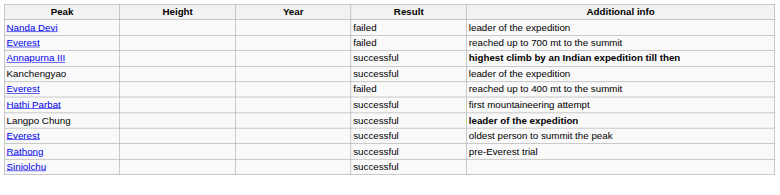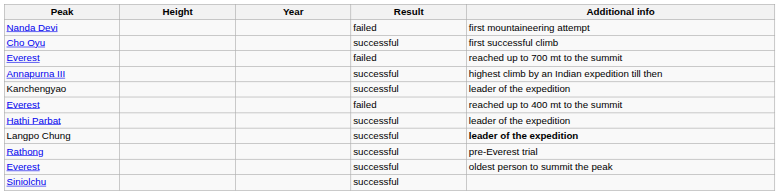Nanda Devi | Additional info: leader of the expedition -> first mountaineering attempt
+ row: Cho Oyu | successful | first successful climb
Annapurna III | Additional info: bold -> normal
Hathi Parbat | Additional info: first mountaineering attempt -> leader of the expedition
rows swapped: Rathong <-> Everest / successful
